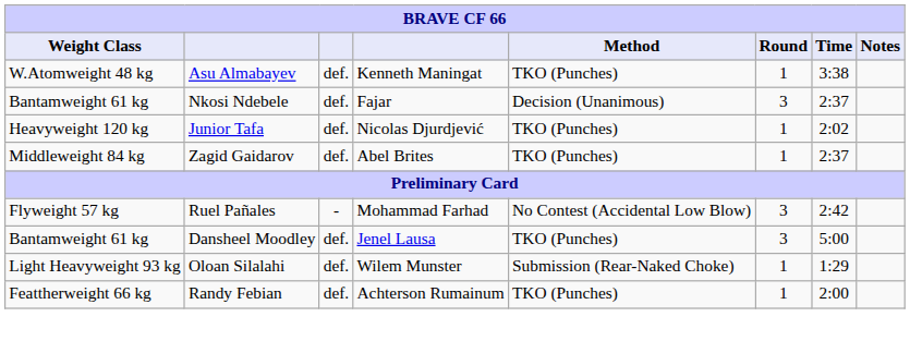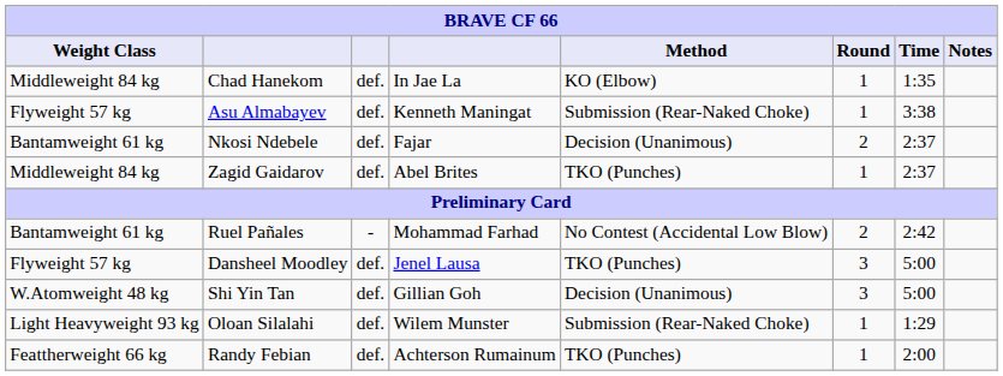+ row: Middleweight 84 kg | Chad Hanekom | def. | In Jae La | KO (Elbow) | 1 | 1:35
Asu Almabayev | Weight Class: W.Atomweight 48 kg -> Flyweight 57 kg
Asu Almabayev | Method: TKO (Punches) -> Submission (Rear-Naked Choke)
Nkosi Ndebele | Round: 3 -> 2
- row: Heavyweight 120 kg | Junior Tafa | def. | Nicolas Djurdjević | TKO (Punches) | 1 | 2:02
Ruel Pañales | Weight Class: Flyweight 57 kg -> Bantamweight 61 kg
Ruel Pañales | Round: 3 -> 2
Dansheel Moodley | Weight Class: Bantamweight 61 kg -> Flyweight 57 kg
+ row: W.Atomweight 48 kg | Shi Yin Tan | def. | Gillian Goh | Decision (Unanimous) | 3 | 5:00
